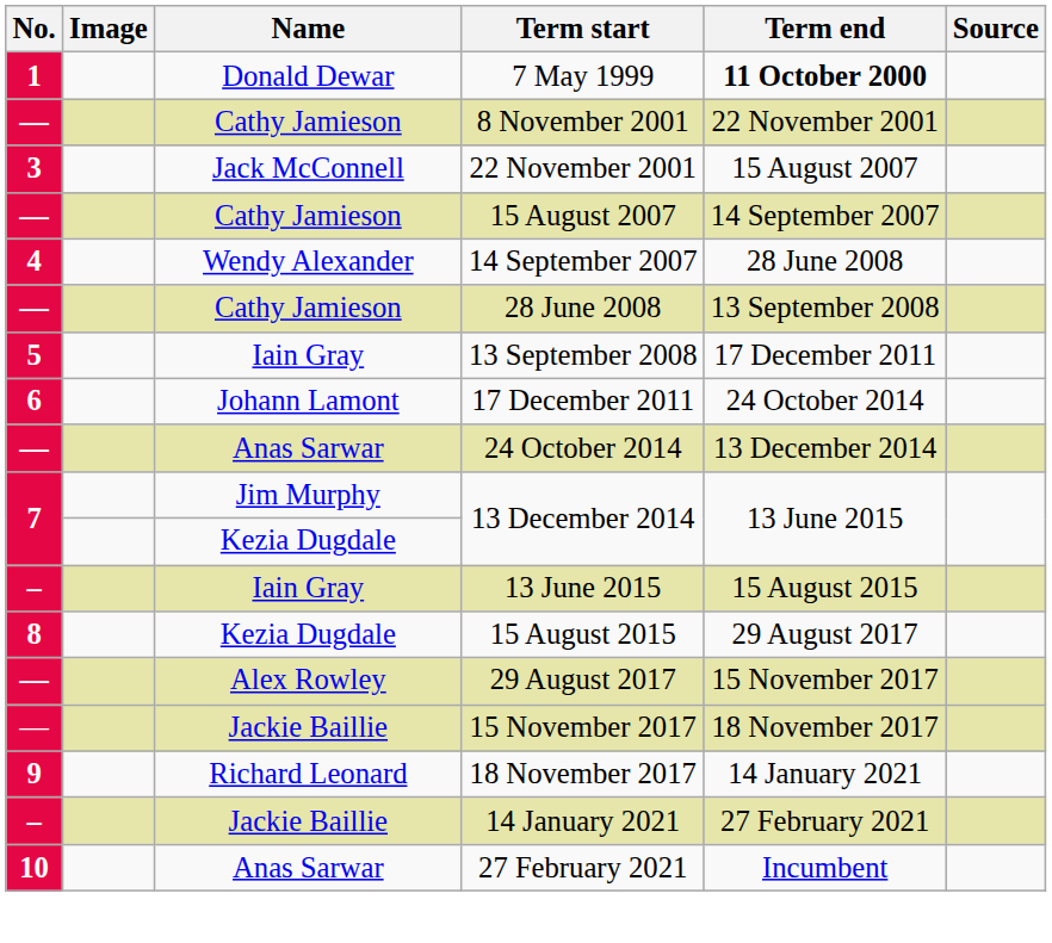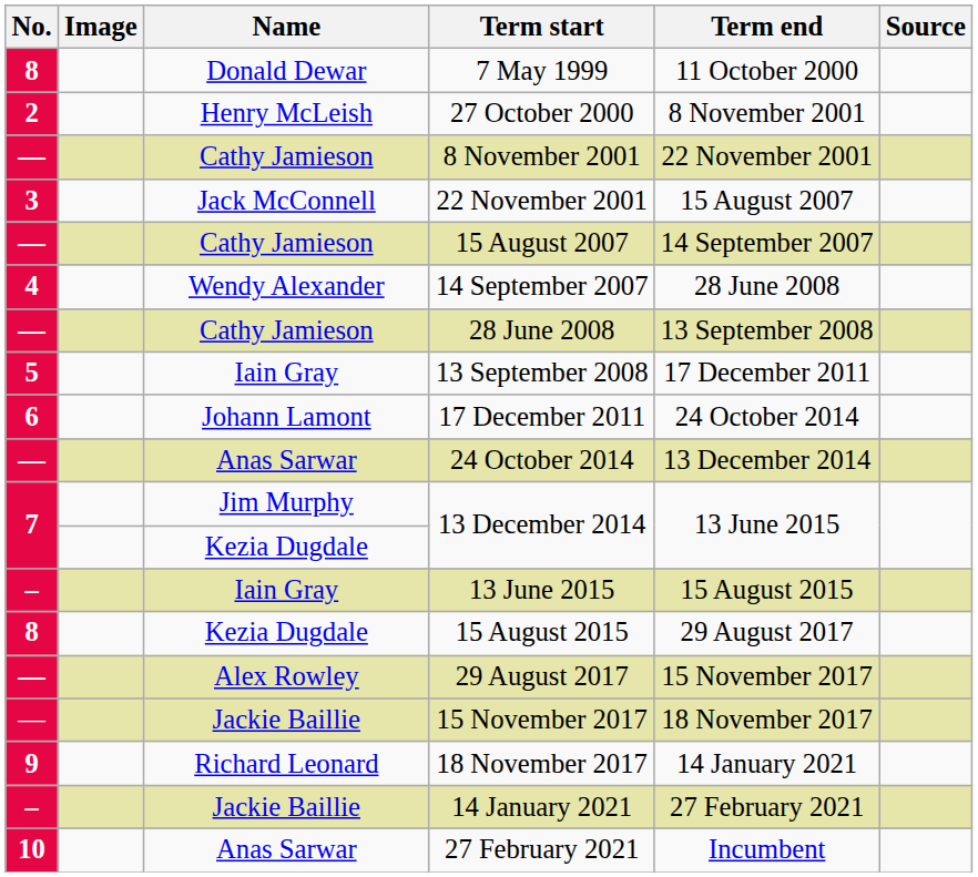7 May 1999 | No.: 1 -> 8
7 May 1999 | Term end: bold -> normal
+ row: 2 | Henry McLeish | 27 October 2000 | 8 November 2001
